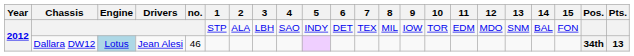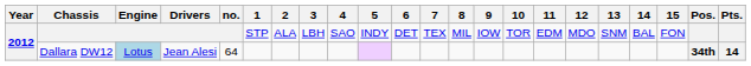Dallara DW12 | no.: 46 -> 64
Dallara DW12 | Pts.: 13 -> 14
